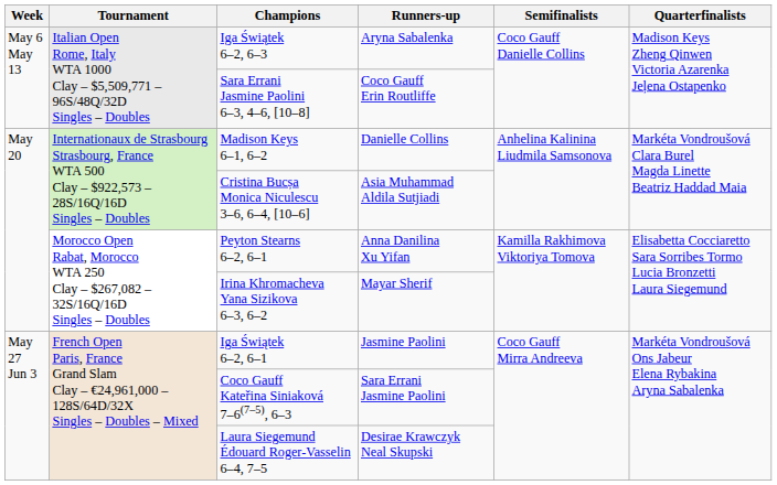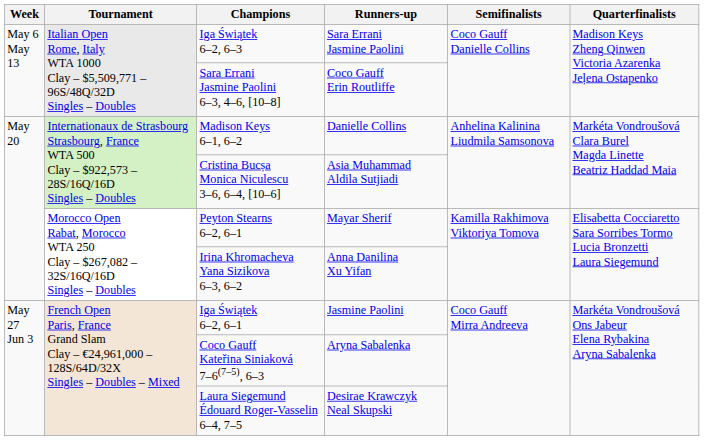Iga Świątek 6–2, 6–3 | Runners-up: Aryna Sabalenka -> Sara Errani Jasmine Paolini
Peyton Stearns 6–2, 6–1 | Runners-up: Anna Danilina Xu Yifan -> Mayar Sherif
Irina Khromacheva Yana Sizikova 6–3, 6–2 | Runners-up: Mayar Sherif -> Anna Danilina Xu Yifan
Coco Gauff Kateřina Siniaková 7–6(7–5), 6–3 | Runners-up: Sara Errani Jasmine Paolini -> Aryna Sabalenka
